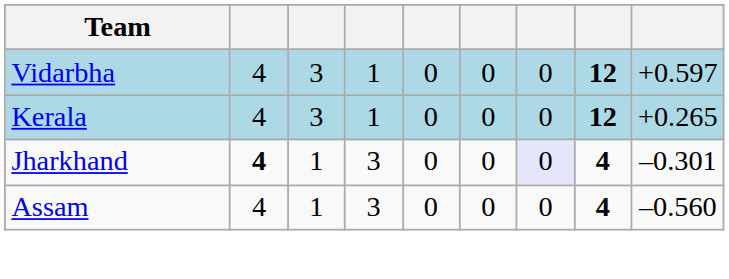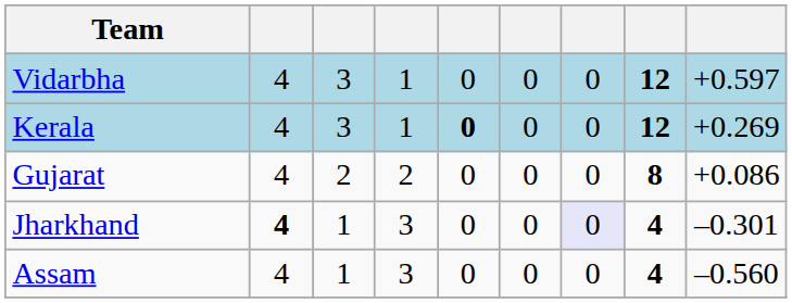Kerala | column 5: normal -> bold
Kerala | column 9: +0.265 -> +0.269
+ row: Gujarat | 4 | 2 | 2 | 0 | 0 | 0 | 8 | +0.086
